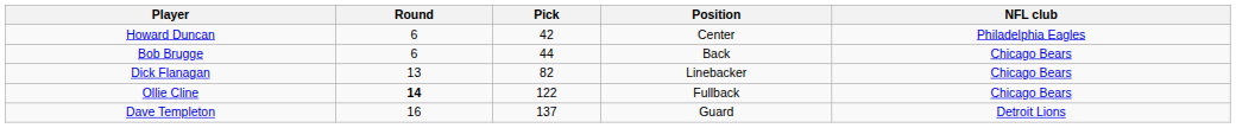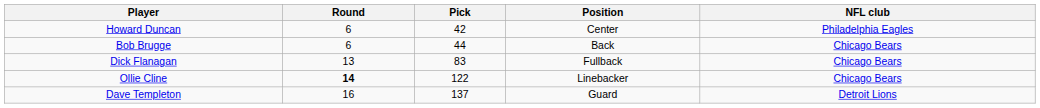Dick Flanagan | Pick: 82 -> 83
Dick Flanagan | Position: Linebacker -> Fullback
Ollie Cline | Position: Fullback -> Linebacker
